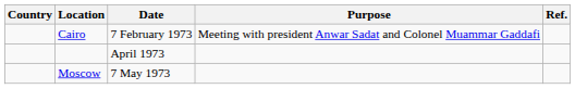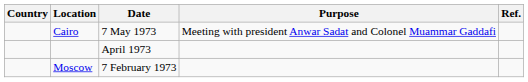Cairo | Date: 7 February 1973 -> 7 May 1973
Moscow | Date: 7 May 1973 -> 7 February 1973
